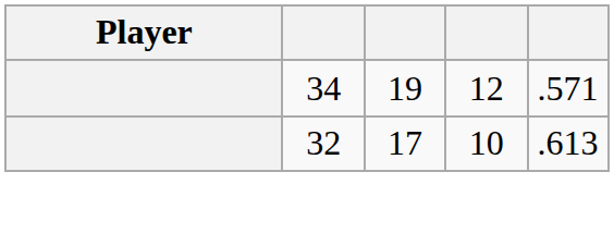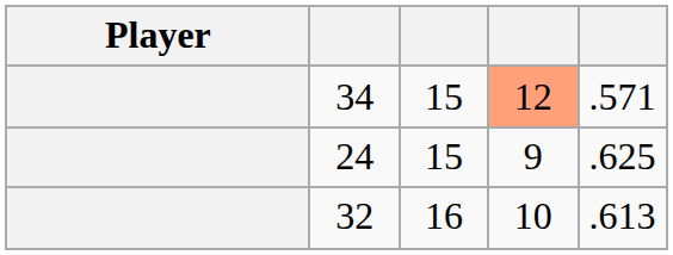34 | column 3: 19 -> 15
34 | column 4: no background -> lightsalmon background
+ row: 24 | 15 | 9 | .625
32 | column 3: 17 -> 16
